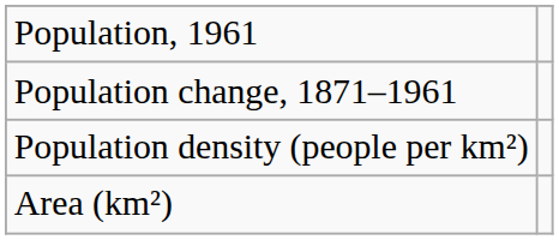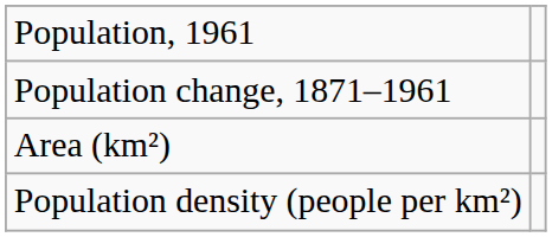rows swapped: Area (km²) <-> Population density (people per km²)
